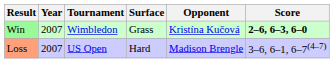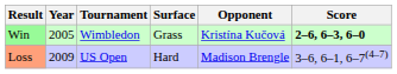Win | Year: 2007 -> 2005
Loss | Year: 2007 -> 2009
